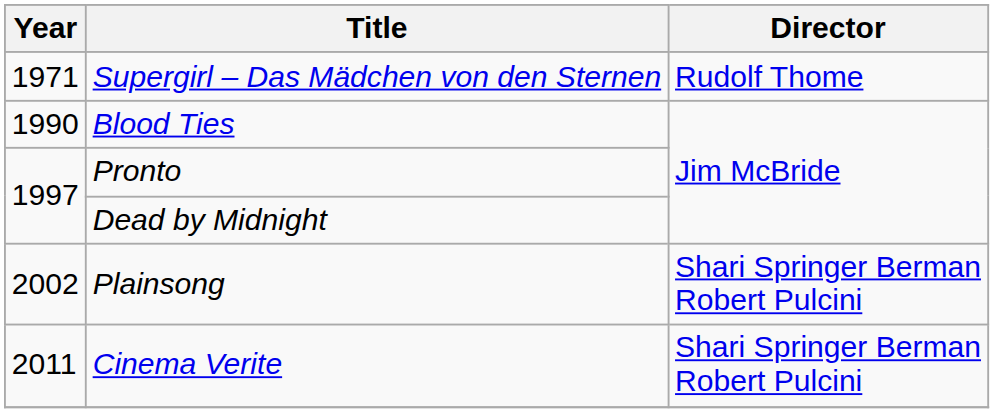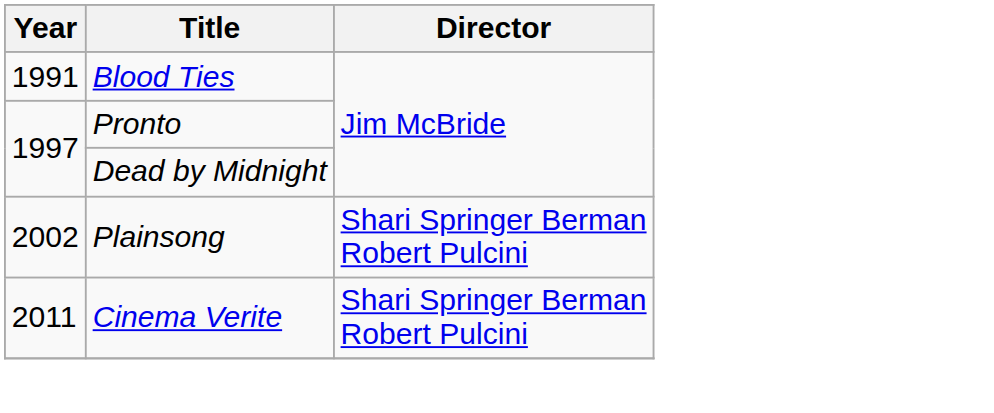- row: 1971 | Supergirl – Das Mädchen von den Sternen | Rudolf Thome
Blood Ties | Year: 1990 -> 1991
